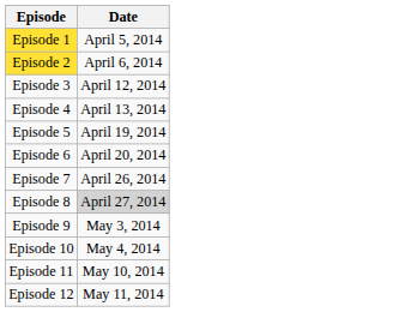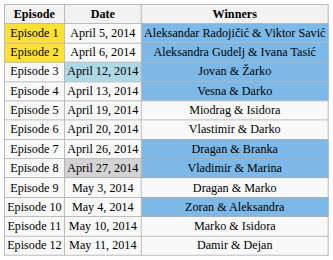+ column: Winners | Aleksandar Radojičić & Viktor Savić | Aleksandra Gudelj & Ivana Tasić | Jovan & Žarko | Vesna & Darko | Miodrag & Isidora | Vlastimir & Darko | Dragan & Branka | Vladimir & Marina | Dragan & Marko | Zoran & Aleksandra | Marko & Isidora | Damir & Dejan
Episode 3 | Date: no background -> lightblue background
